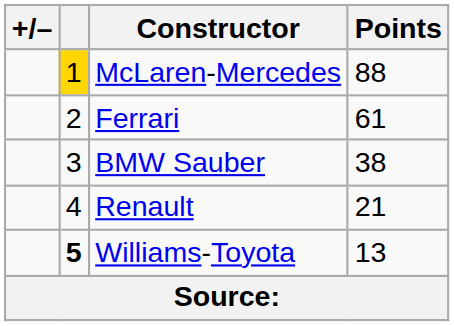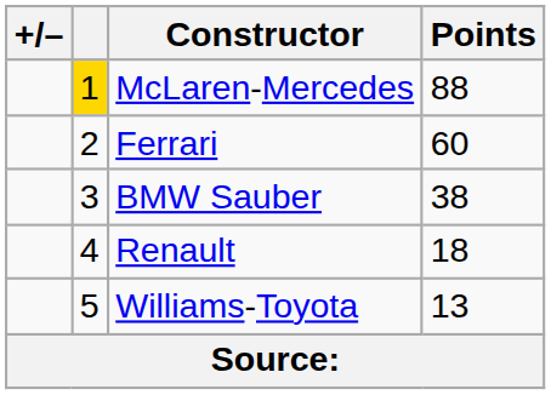Ferrari | Points: 61 -> 60
Renault | Points: 21 -> 18
Williams-Toyota | column 2: bold -> normal
